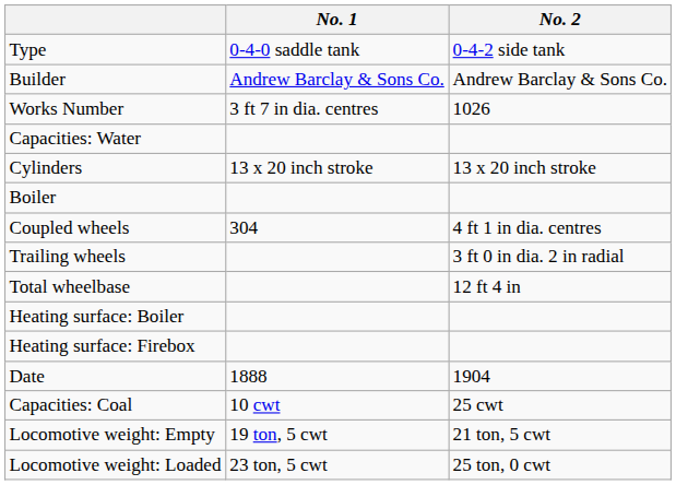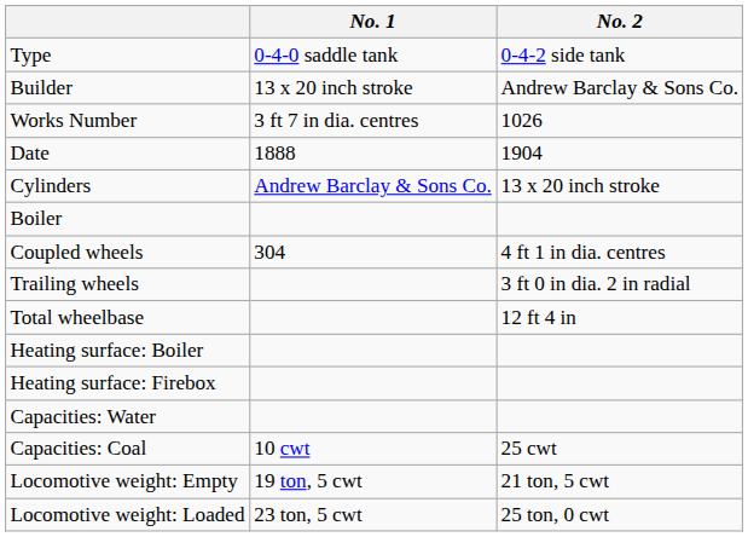Builder | No. 1: Andrew Barclay & Sons Co. -> 13 x 20 inch stroke
rows swapped: Date <-> Capacities: Water
Cylinders | No. 1: 13 x 20 inch stroke -> Andrew Barclay & Sons Co.
